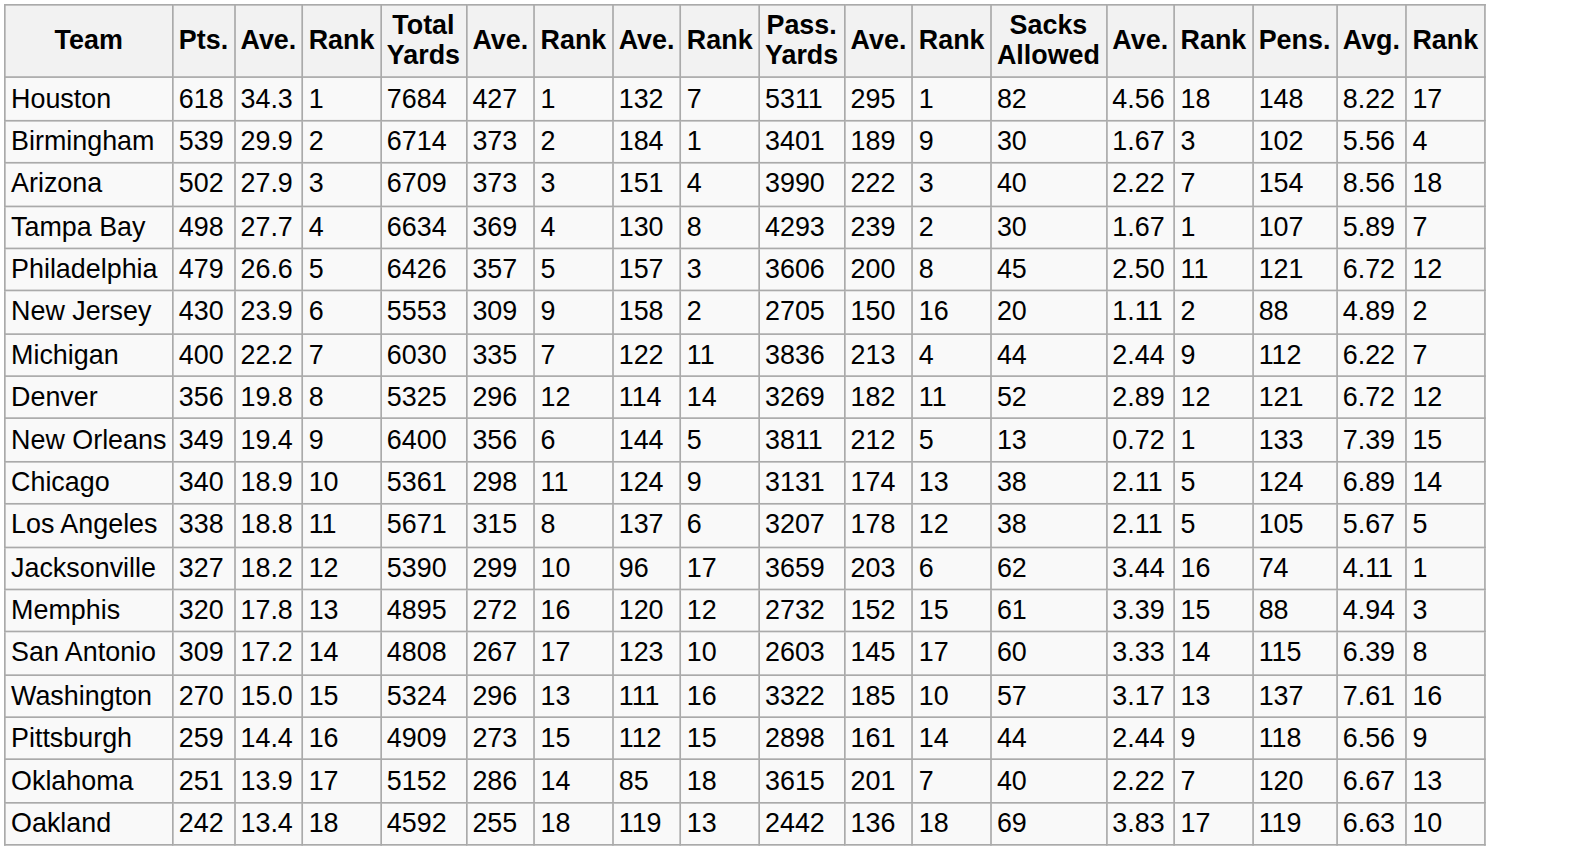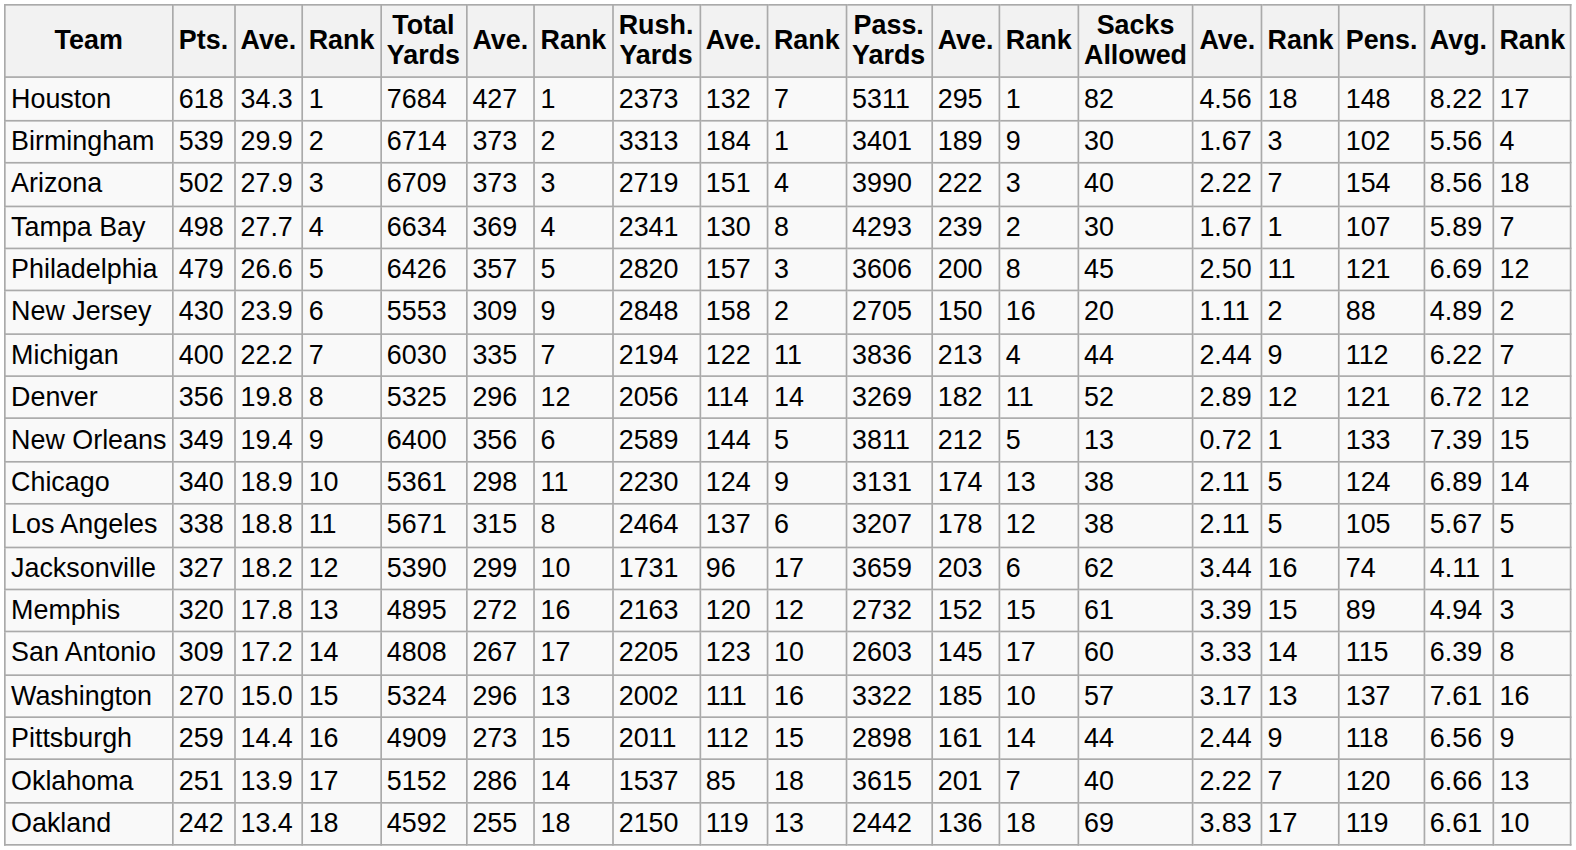+ column: Rush. Yards | 2373 | 3313 | 2719 | 2341 | 2820 | 2848 | 2194 | 2056 | 2589 | 2230 | 2464 | 1731 | 2163 | 2205 | 2002 | 2011 | 1537 | 2150
Philadelphia | Avg.: 6.72 -> 6.69
Memphis | Pens.: 88 -> 89
Oklahoma | Avg.: 6.67 -> 6.66
Oakland | Avg.: 6.63 -> 6.61
